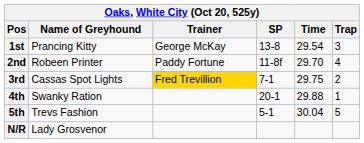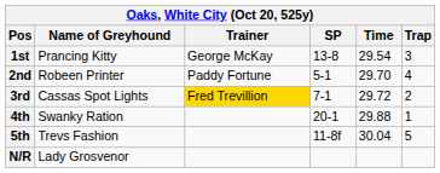2nd | SP: 11-8f -> 5-1
3rd | Time: 29.75 -> 29.72
5th | SP: 5-1 -> 11-8f
